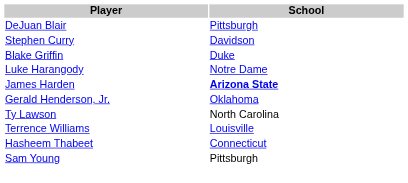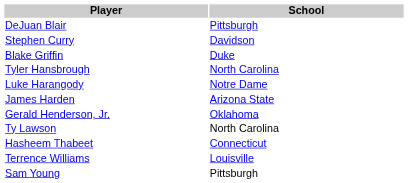+ row: Tyler Hansbrough | North Carolina
James Harden | School: bold -> normal
rows swapped: Hasheem Thabeet <-> Terrence Williams
